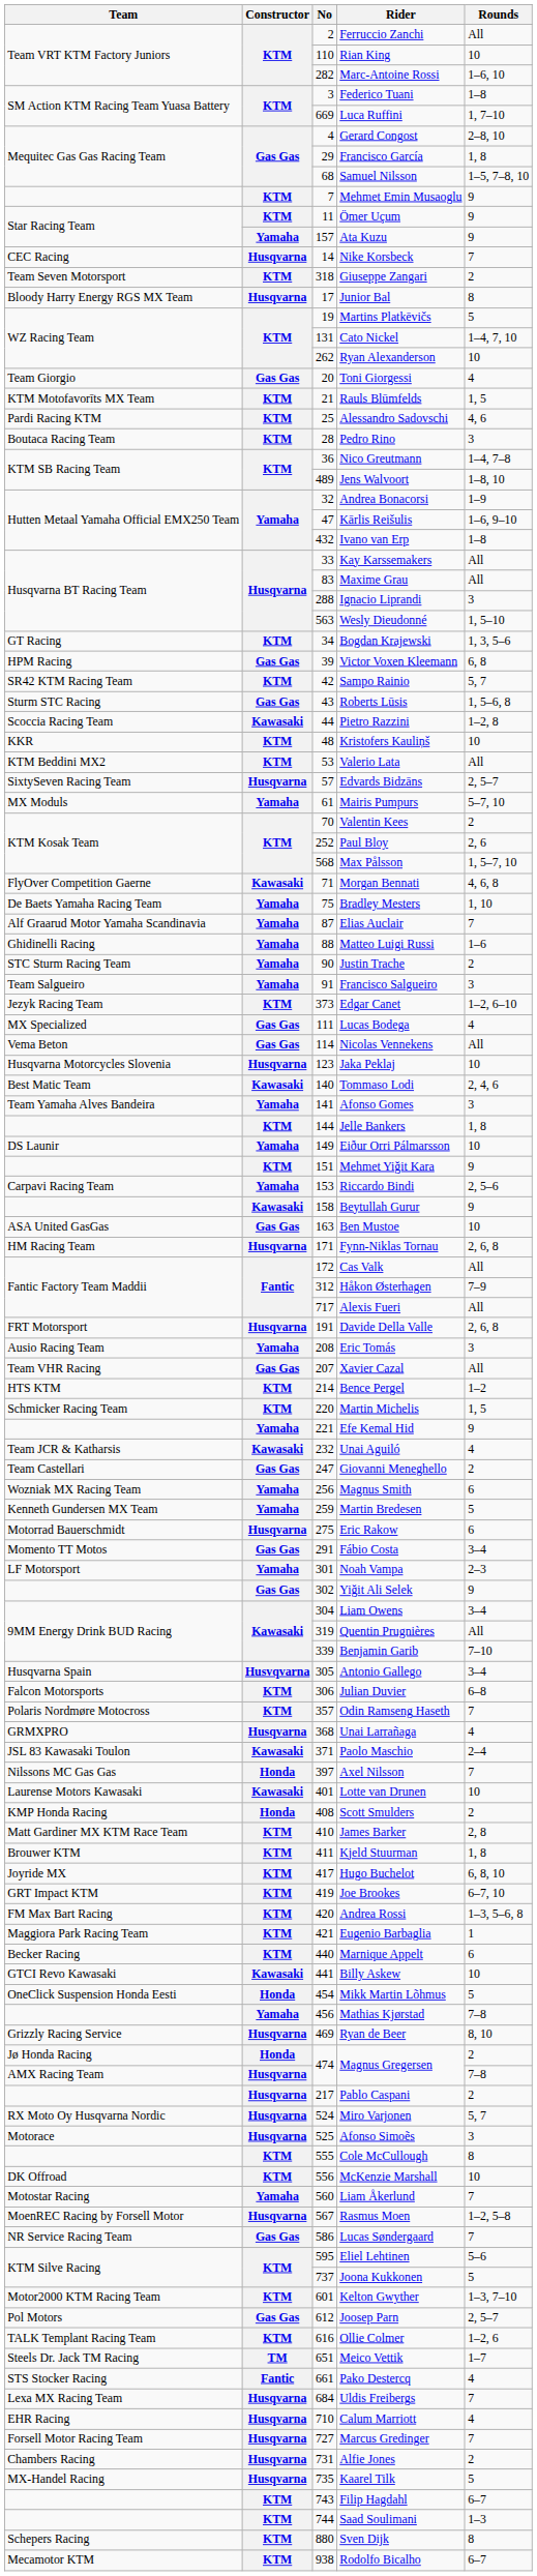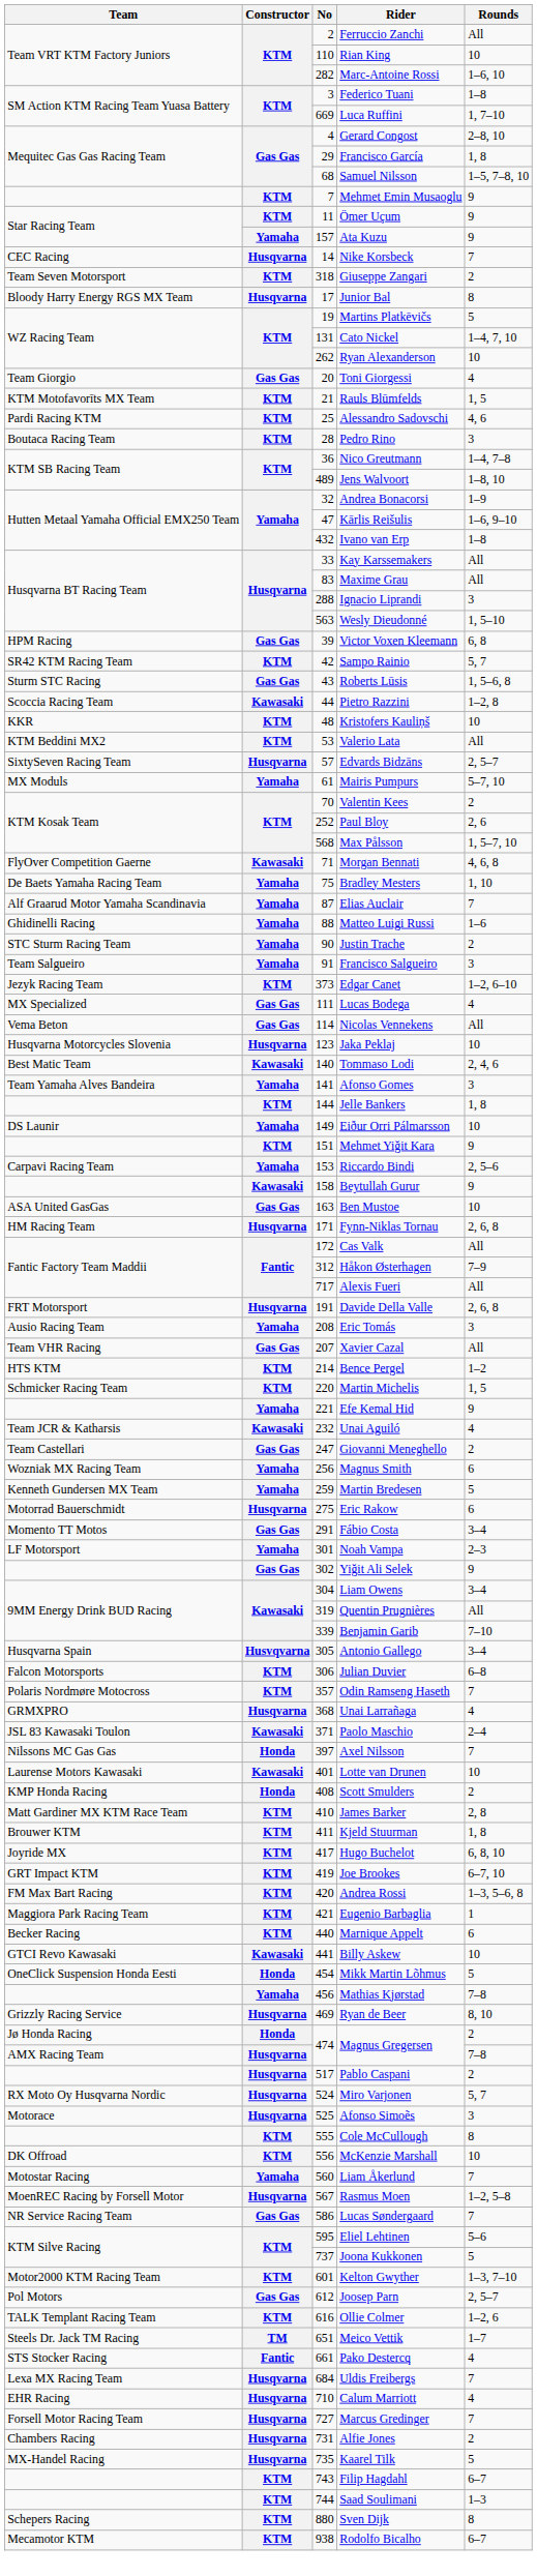- row: GT Racing | KTM | 34 | Bogdan Krajewski | 1, 3, 5–6
Pablo Caspani | No: 217 -> 517
